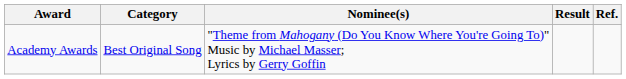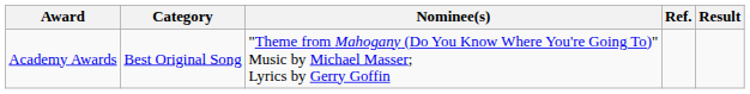columns swapped: Result <-> Ref.
